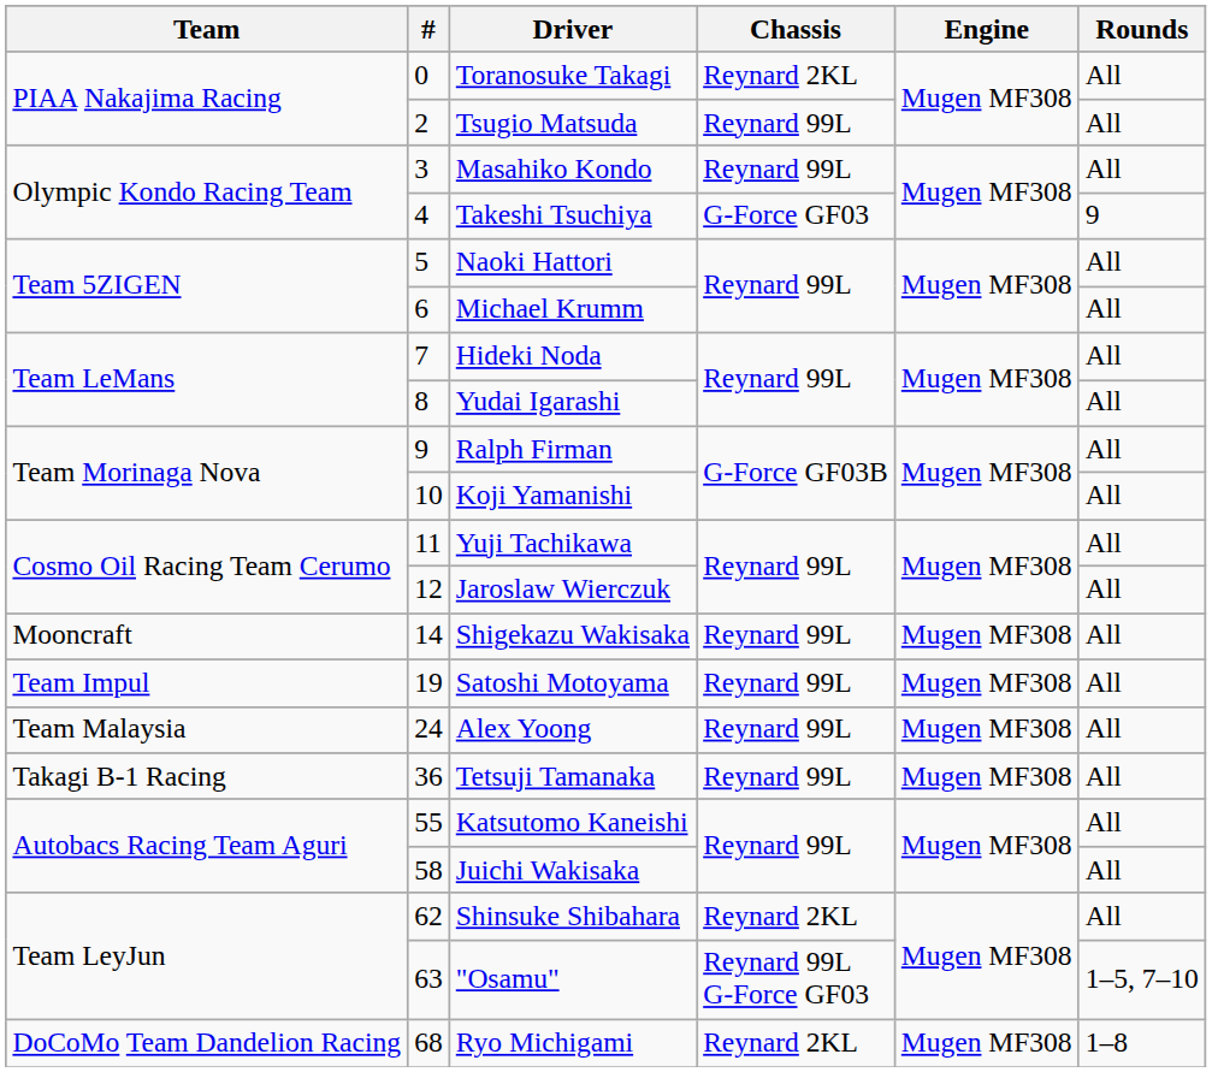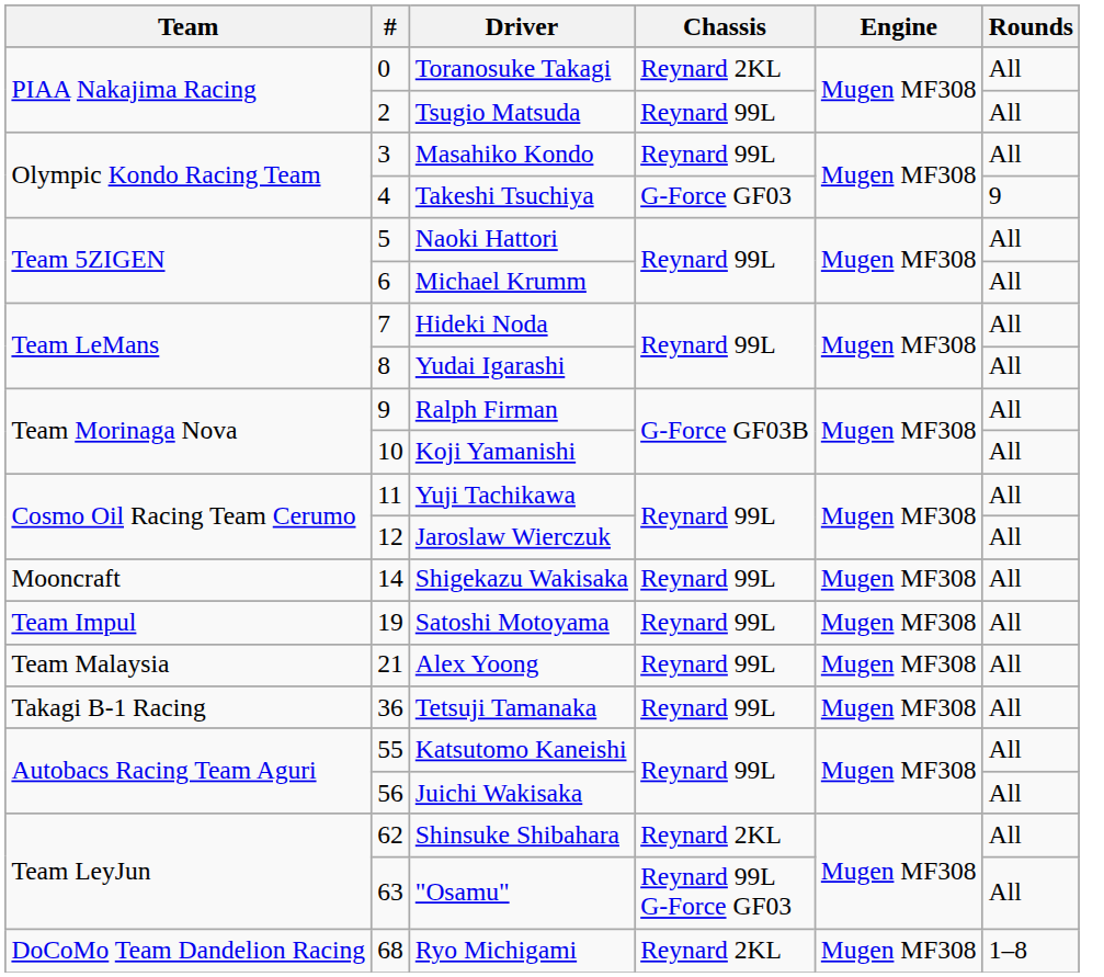Alex Yoong | #: 24 -> 21
Juichi Wakisaka | #: 58 -> 56
"Osamu" | Rounds: 1–5, 7–10 -> All
